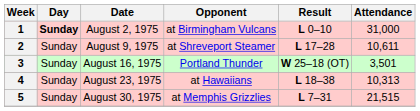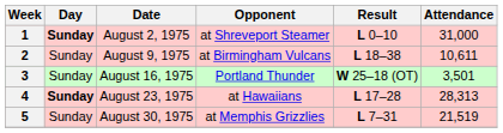1 | Opponent: at Birmingham Vulcans -> at Shreveport Steamer
2 | Opponent: at Shreveport Steamer -> at Birmingham Vulcans
2 | Result: L 17–28 -> L 18–38
4 | Day: normal -> bold
4 | Result: L 18–38 -> L 17–28
4 | Attendance: 10,313 -> 28,313
5 | Attendance: 21,515 -> 21,519
